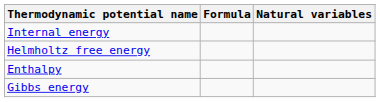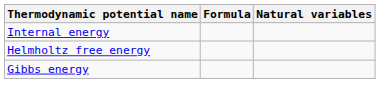- row: Enthalpy
